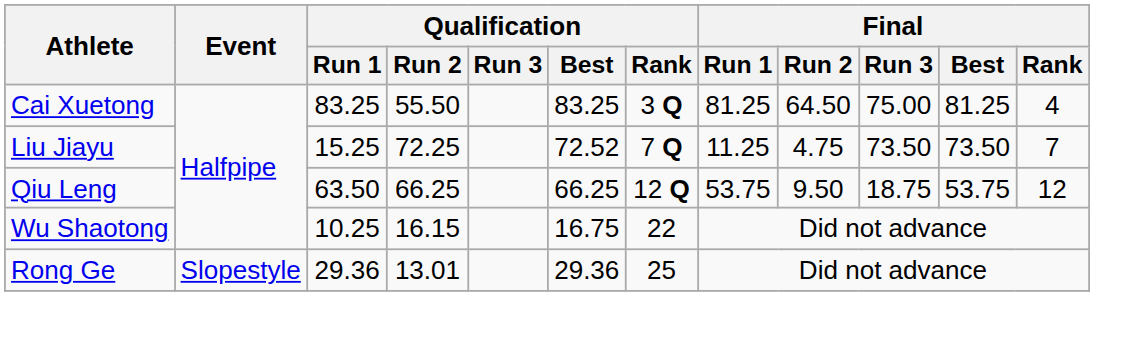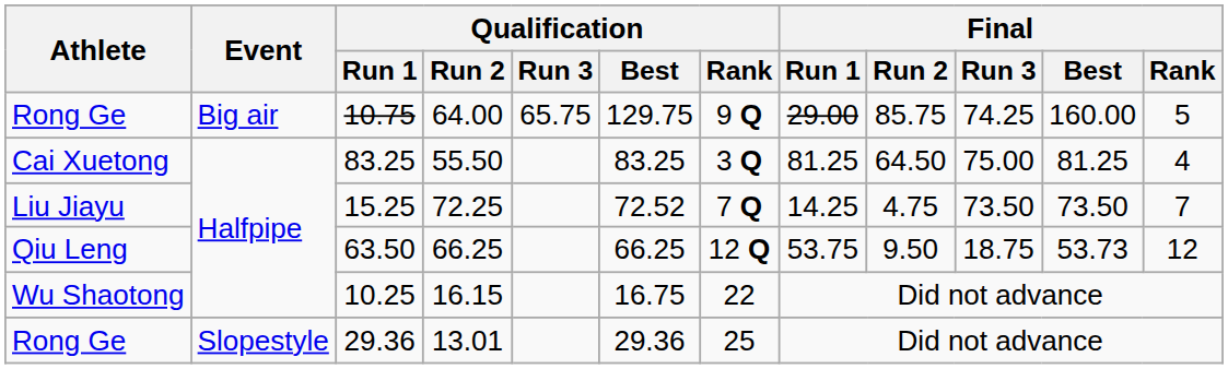+ row: Rong Ge | Big air | 10.75 | 64.00 | 65.75 | 129.75 | 9 Q | 29.00 | 85.75 | 74.25 | 160.00 | 5
15.25 | Final / Run 1: 11.25 -> 14.25
63.50 | Final / Best: 53.75 -> 53.73
